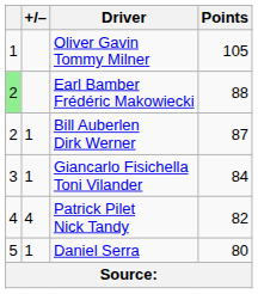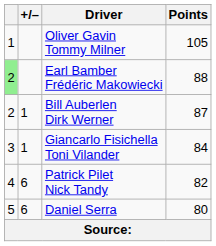Patrick Pilet Nick Tandy | +/–: 4 -> 6
Daniel Serra | +/–: 1 -> 6
